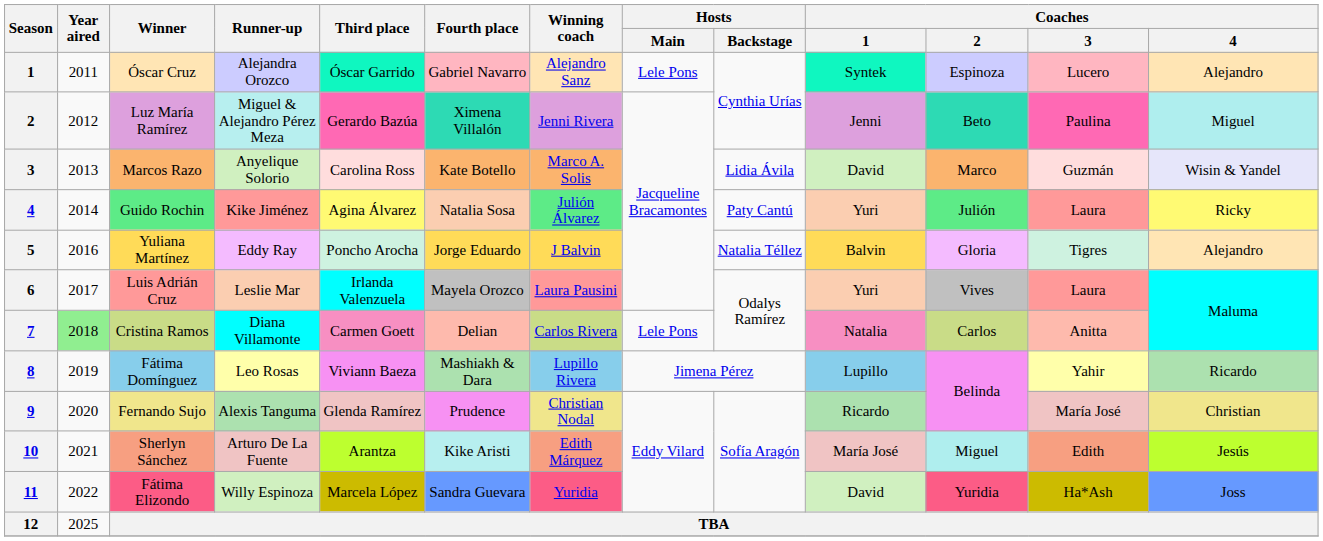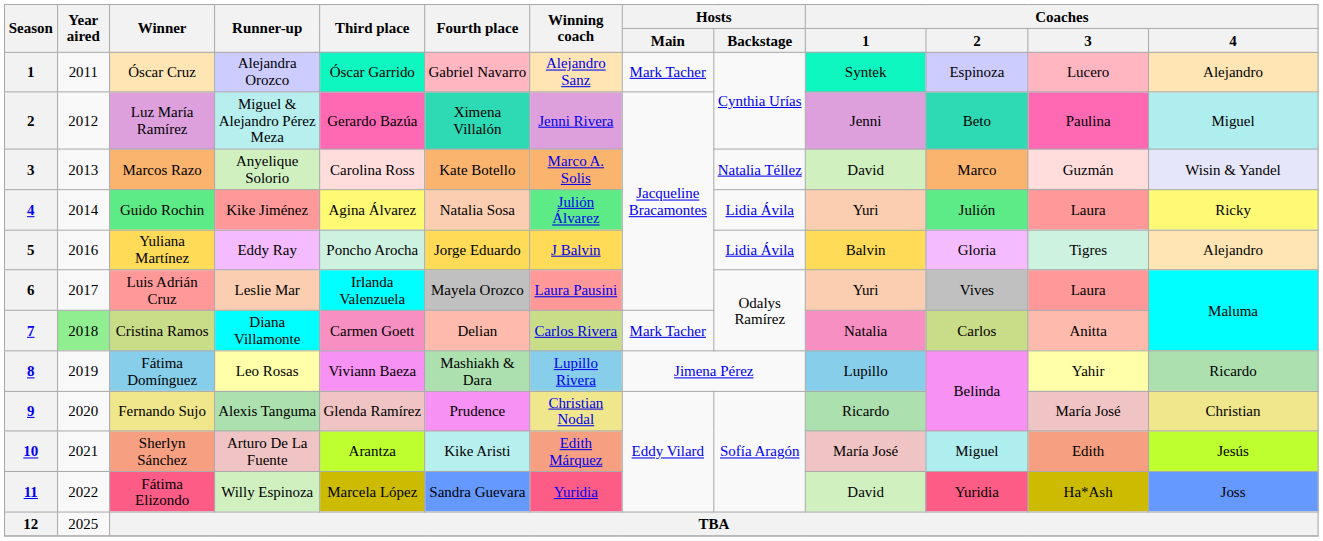Óscar Cruz | Hosts / Main: Lele Pons -> Mark Tacher
Marcos Razo | Hosts / Backstage: Lidia Ávila -> Natalia Téllez
Guido Rochin | Hosts / Backstage: Paty Cantú -> Lidia Ávila
Yuliana Martínez | Hosts / Backstage: Natalia Téllez -> Lidia Ávila
Cristina Ramos | Hosts / Main: Lele Pons -> Mark Tacher
